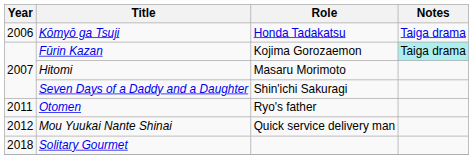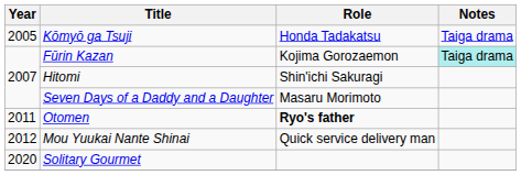Kōmyō ga Tsuji | Year: 2006 -> 2005
Hitomi | Role: Masaru Morimoto -> Shin'ichi Sakuragi
Seven Days of a Daddy and a Daughter | Role: Shin'ichi Sakuragi -> Masaru Morimoto
Otomen | Role: normal -> bold
Solitary Gourmet | Year: 2018 -> 2020
